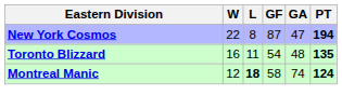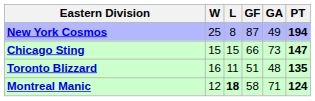New York Cosmos | W: 22 -> 25
New York Cosmos | GA: 47 -> 49
+ row: Chicago Sting | 15 | 15 | 66 | 73 | 147
Toronto Blizzard | GF: 54 -> 51
Montreal Manic | GA: 74 -> 71
